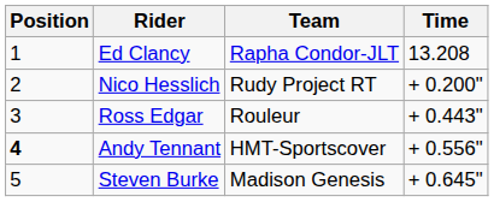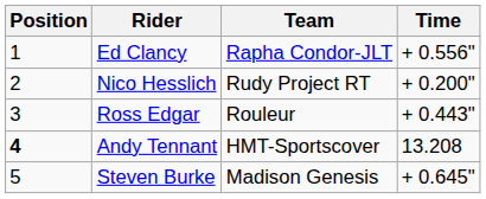Ed Clancy | Time: 13.208 -> + 0.556"
Andy Tennant | Time: + 0.556" -> 13.208
